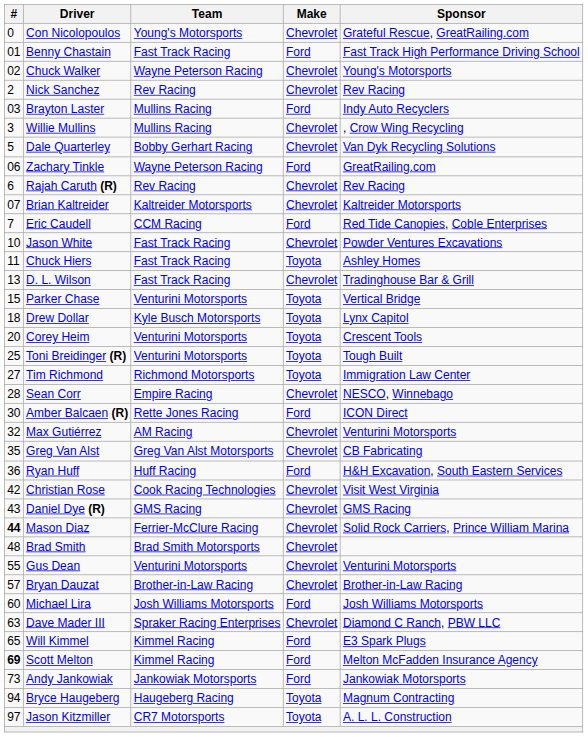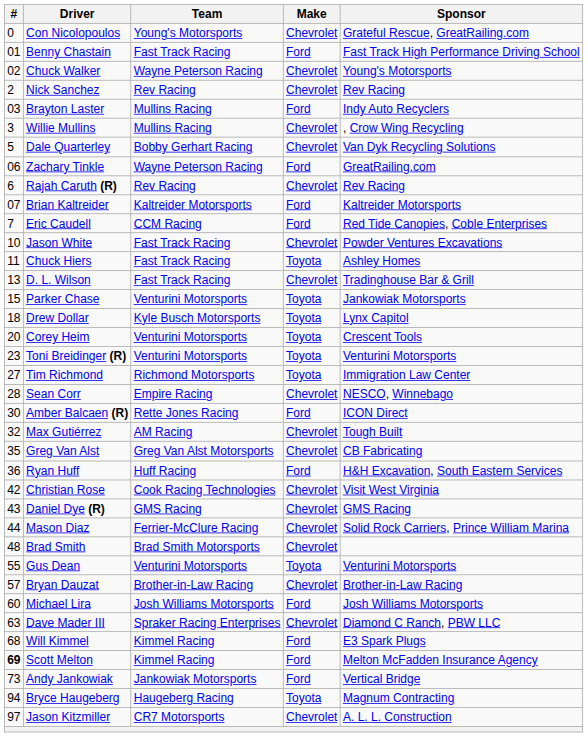Brian Kaltreider | Make: Chevrolet -> Ford
Parker Chase | Sponsor: Vertical Bridge -> Jankowiak Motorsports
Toni Breidinger (R) | #: 25 -> 23
Toni Breidinger (R) | Sponsor: Tough Built -> Venturini Motorsports
Max Gutiérrez | Sponsor: Venturini Motorsports -> Tough Built
Mason Diaz | #: bold -> normal
Gus Dean | Make: Chevrolet -> Toyota
Will Kimmel | #: 65 -> 68
Andy Jankowiak | Sponsor: Jankowiak Motorsports -> Vertical Bridge
Jason Kitzmiller | Make: Toyota -> Chevrolet
